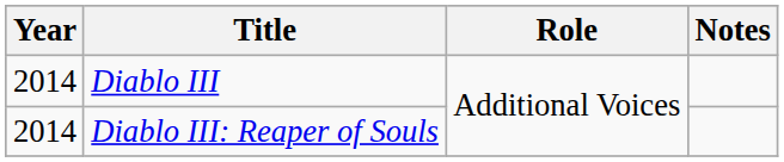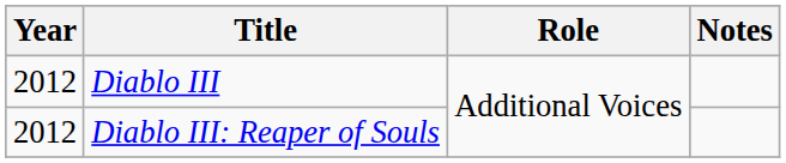Diablo III | Year: 2014 -> 2012
Diablo III: Reaper of Souls | Year: 2014 -> 2012
